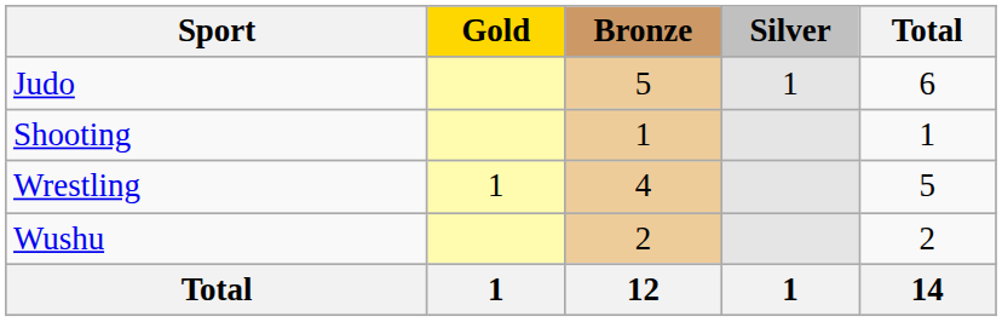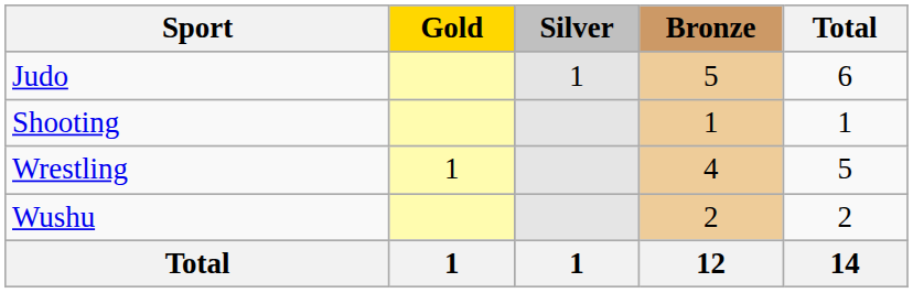columns swapped: Silver <-> Bronze
